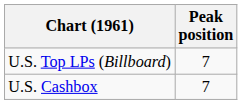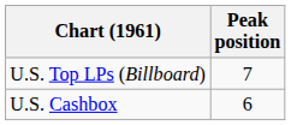U.S. Cashbox | Peak position: 7 -> 6
